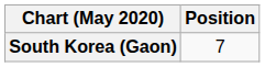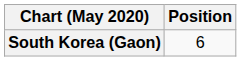South Korea (Gaon) | Position: 7 -> 6
